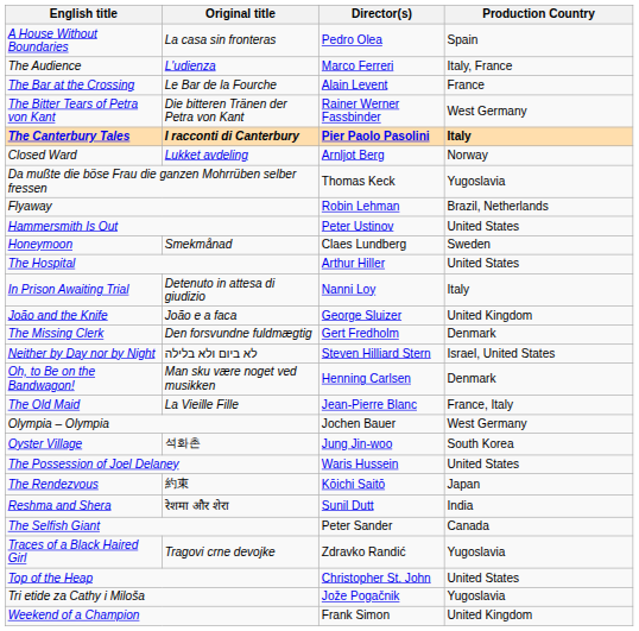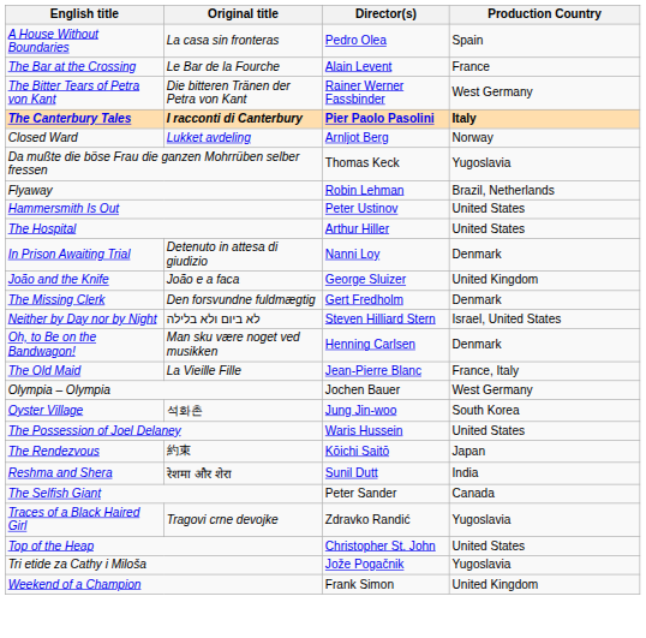- row: The Audience | L'udienza | Marco Ferreri | Italy, France
- row: Honeymoon | Smekmånad | Claes Lundberg | Sweden
In Prison Awaiting Trial | Production Country: Italy -> Denmark
